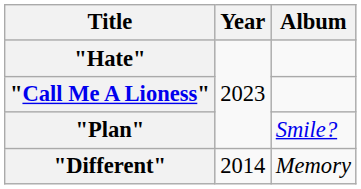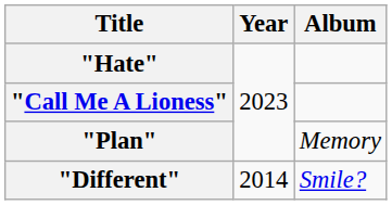"Plan" | Album: Smile? -> Memory
"Different" | Album: Memory -> Smile?
